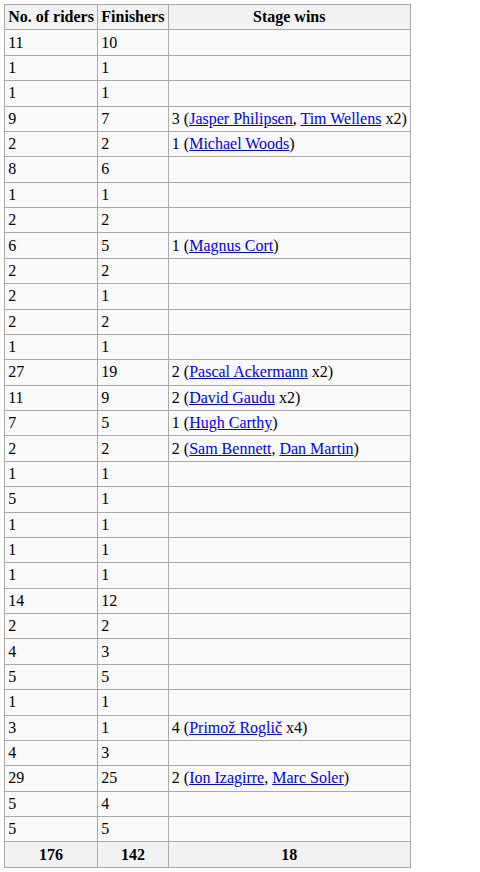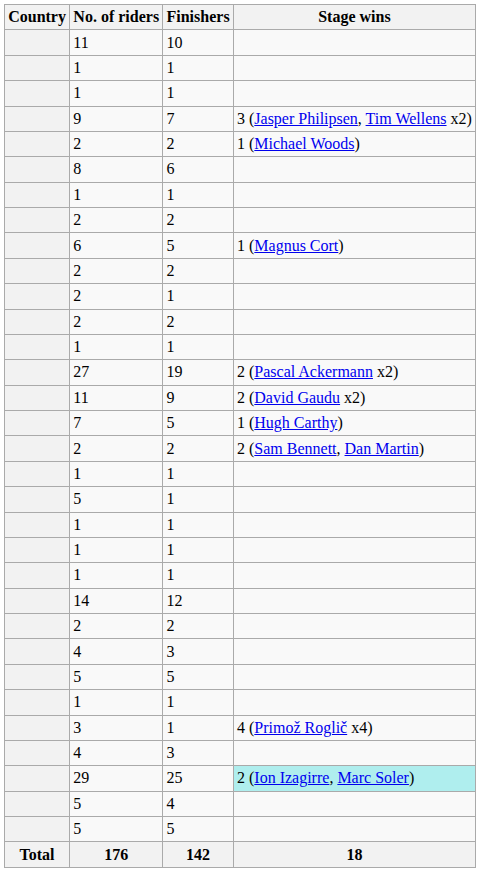+ column: Country | Total
29 | Stage wins: no background -> paleturquoise background
